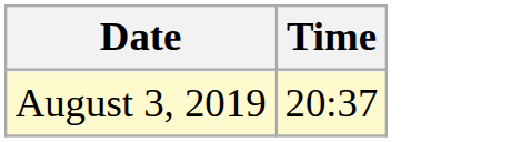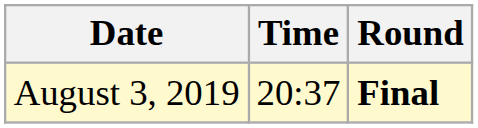+ column: Round | Final
